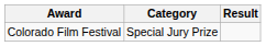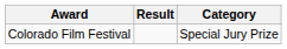columns swapped: Category <-> Result
